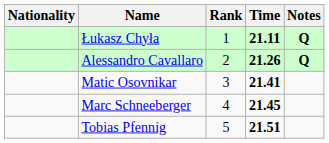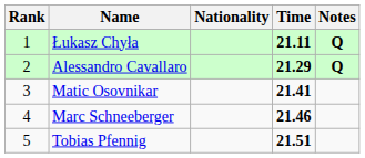columns swapped: Rank <-> Nationality
Alessandro Cavallaro | Time: 21.26 -> 21.29
Marc Schneeberger | Time: 21.45 -> 21.46
